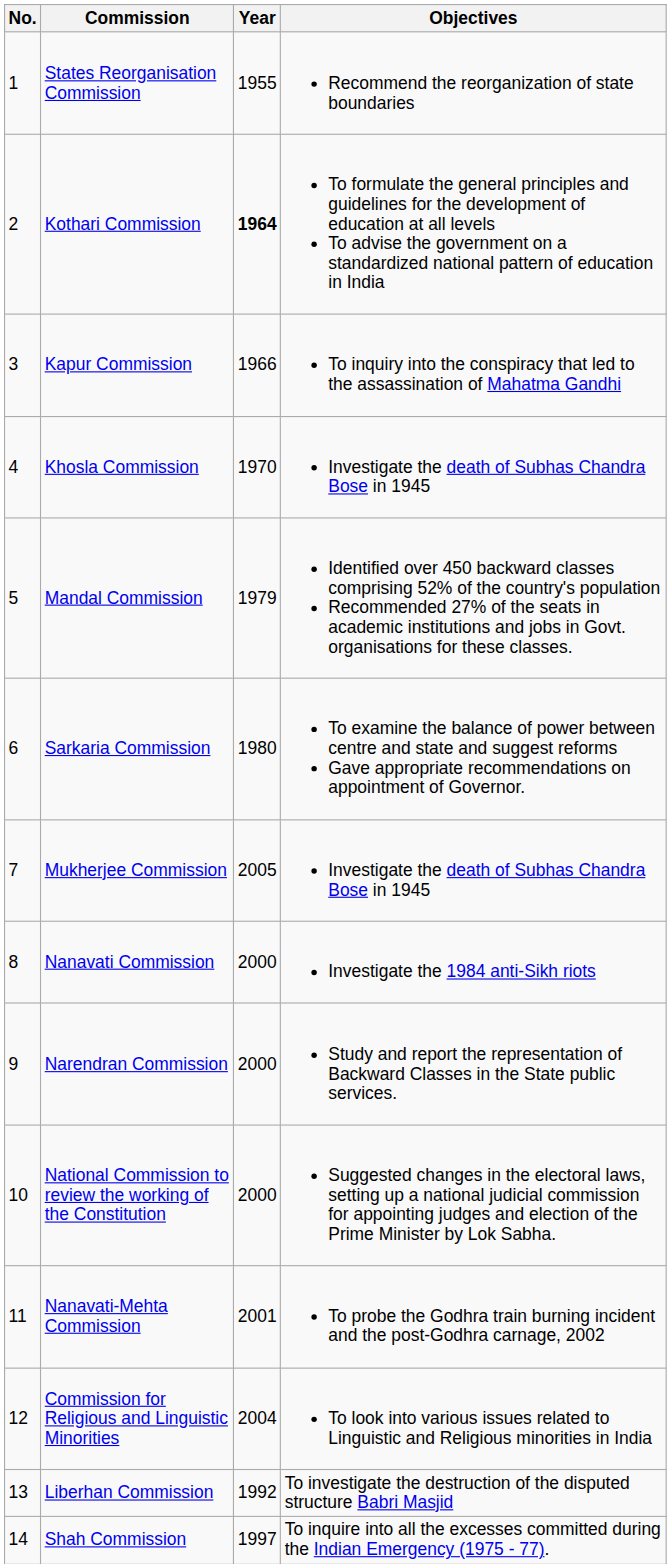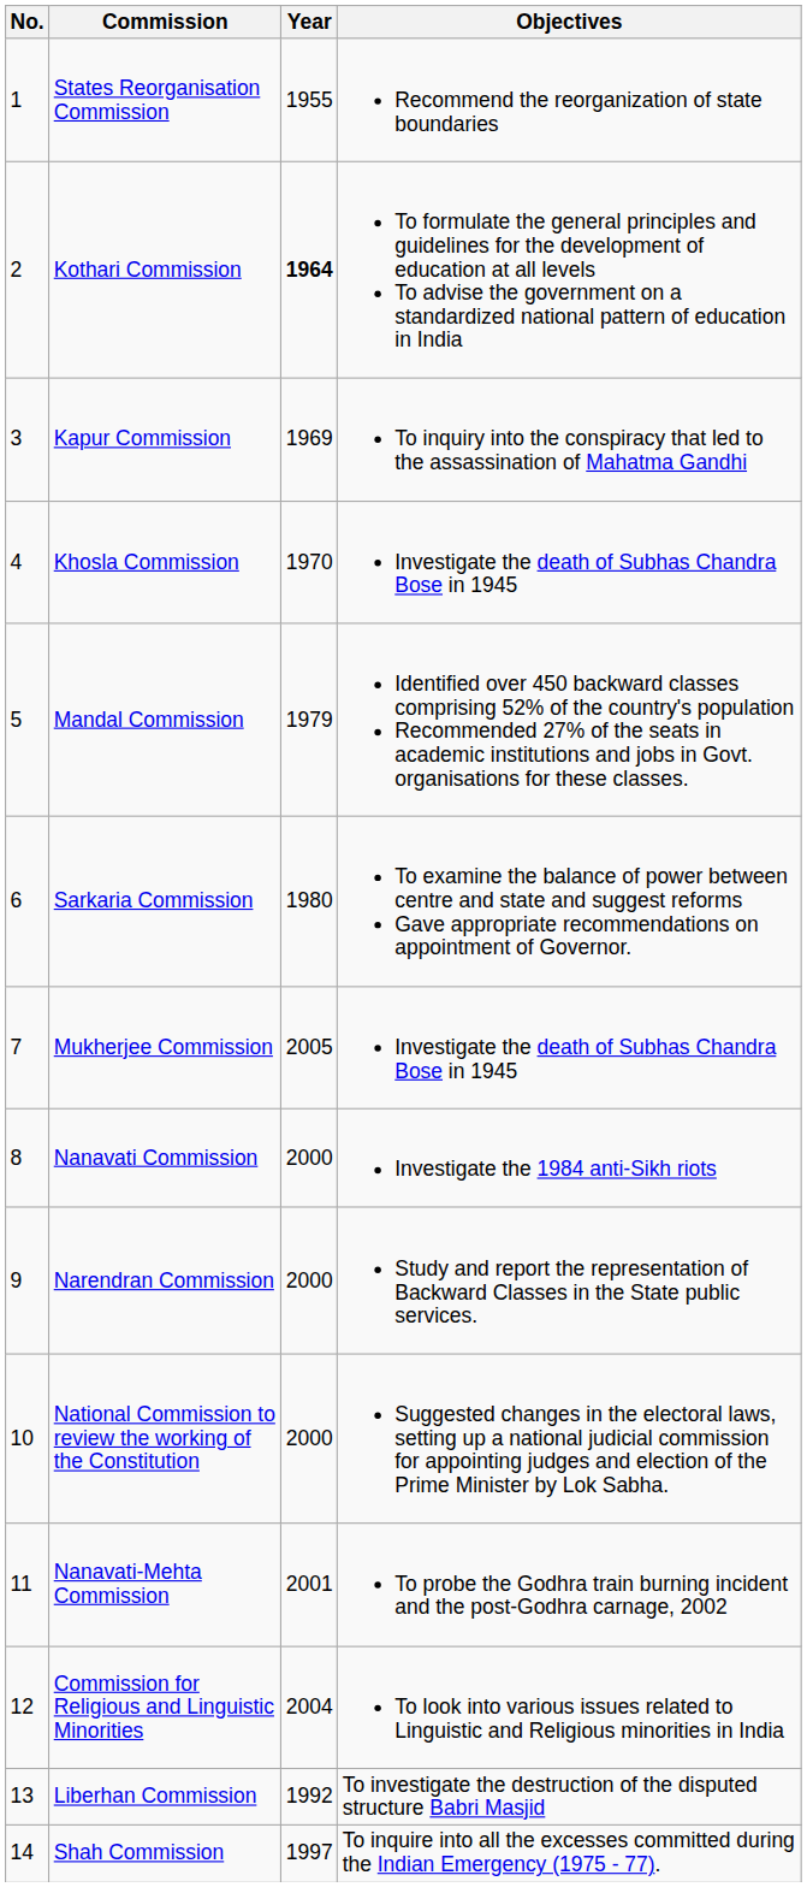Kapur Commission | Year: 1966 -> 1969
